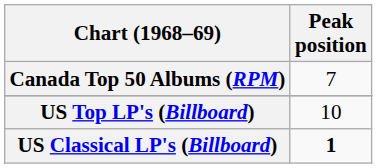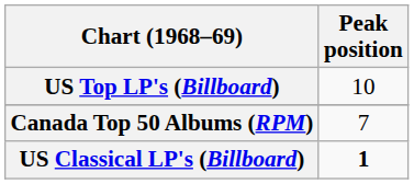rows swapped: Canada Top 50 Albums (RPM) <-> US Top LP's (Billboard)
